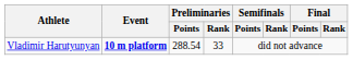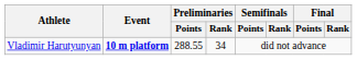Vladimir Harutyunyan | Preliminaries / Points: 288.54 -> 288.55
Vladimir Harutyunyan | Preliminaries / Rank: 33 -> 34
